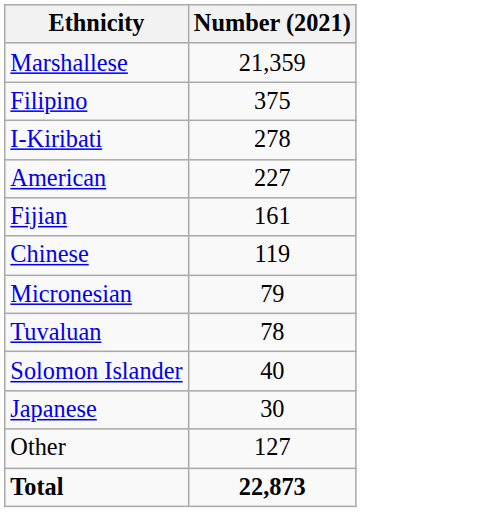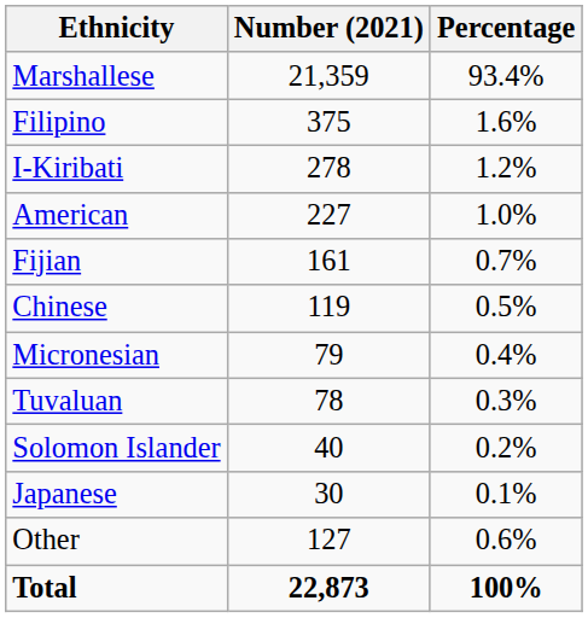+ column: Percentage | 93.4% | 1.6% | 1.2% | 1.0% | 0.7% | 0.5% | 0.4% | 0.3% | 0.2% | 0.1% | 0.6% | 100%
